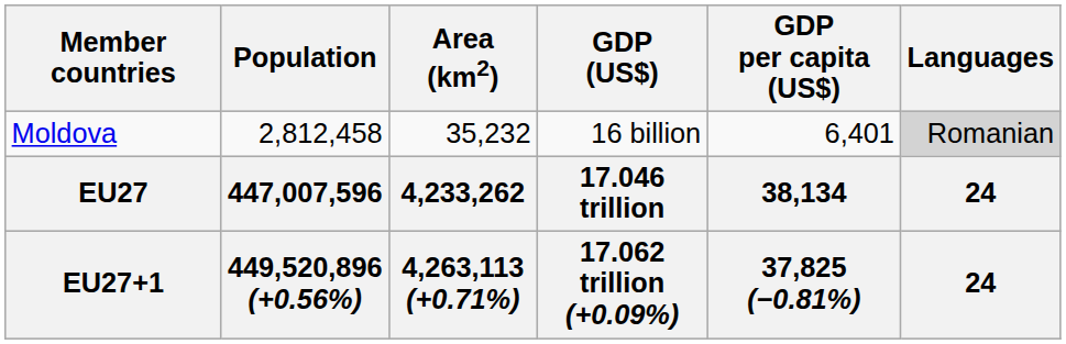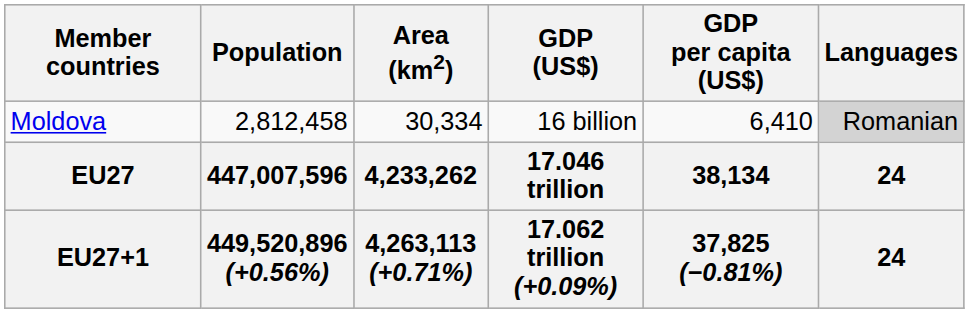Moldova | Area (km2): 35,232 -> 30,334
Moldova | GDP per capita (US$): 6,401 -> 6,410
